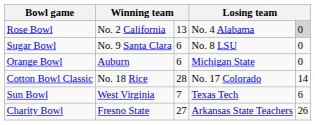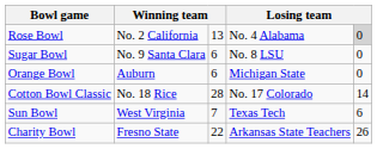Charity Bowl | column 3: 27 -> 22
